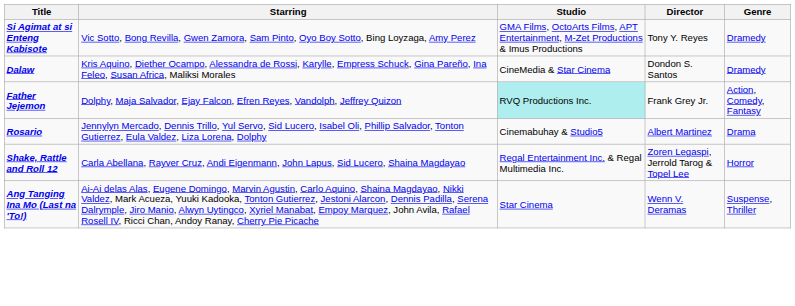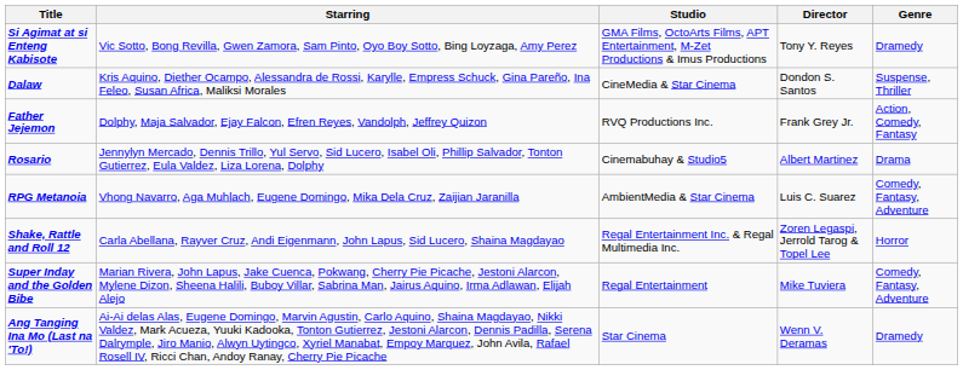Dalaw | Genre: Dramedy -> Suspense, Thriller
Father Jejemon | Studio: paleturquoise background -> no background
+ row: RPG Metanoia | Vhong Navarro, Aga Muhlach, Eugene Domingo, Mika Dela Cruz, Zaijian Jaranilla | AmbientMedia & Star Cinema | Luis C. Suarez | Comedy, Fantasy, Adventure
+ row: Super Inday and the Golden Bibe | Marian Rivera, John Lapus, Jake Cuenca, Pokwang, Cherry Pie Picache, Jestoni Alarcon, Mylene Dizon, Sheena Halili, Buboy Villar, Sabrina Man, Jairus Aquino, Irma Adlawan, Elijah Alejo | Regal Entertainment | Mike Tuviera | Comedy, Fantasy, Adventure
Ang Tanging Ina Mo (Last na 'To!) | Genre: Suspense, Thriller -> Dramedy
